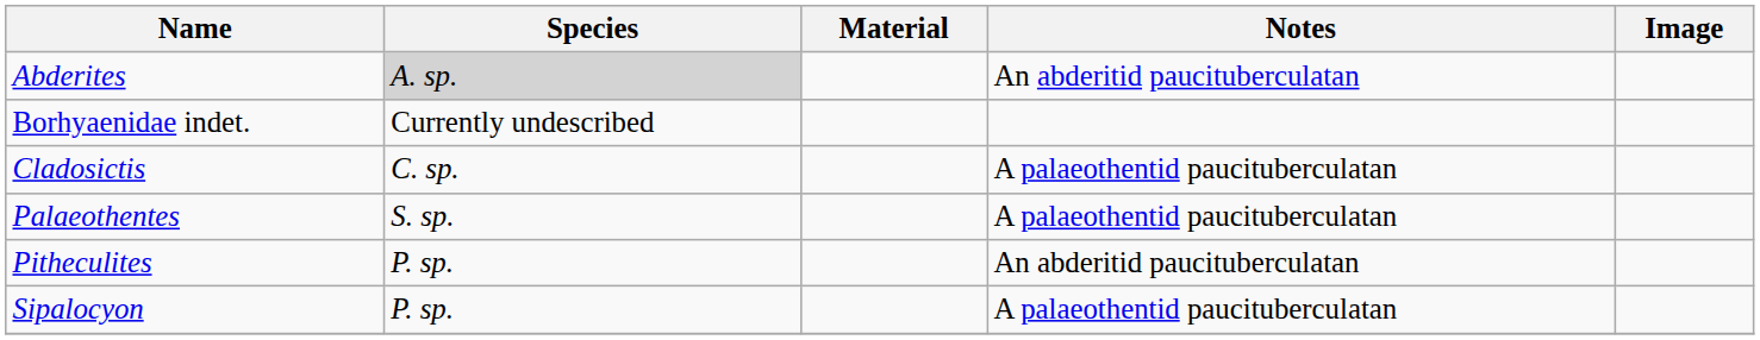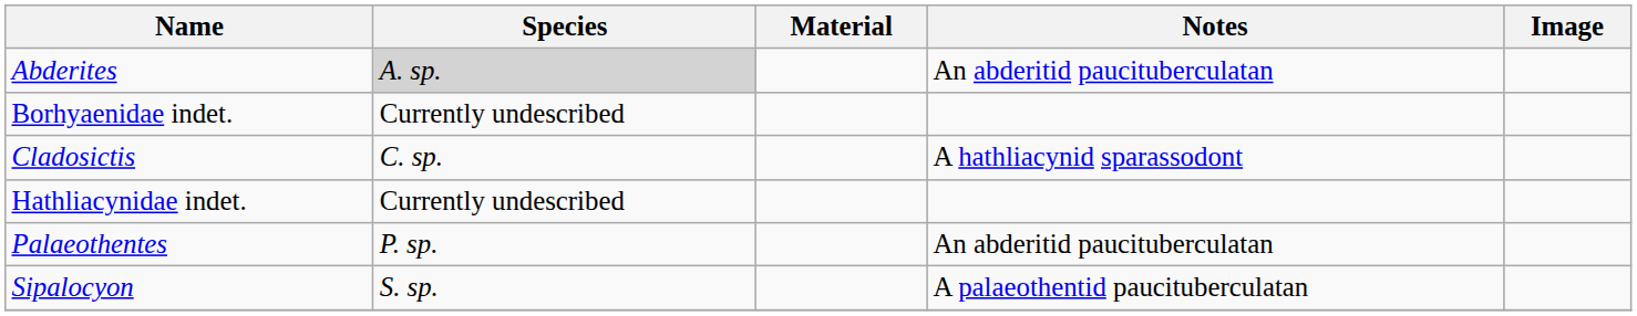Cladosictis | Notes: A palaeothentid paucituberculatan -> A hathliacynid sparassodont
+ row: Hathliacynidae indet. | Currently undescribed
Palaeothentes | Species: S. sp. -> P. sp.
Palaeothentes | Notes: A palaeothentid paucituberculatan -> An abderitid paucituberculatan
- row: Pitheculites | P. sp. | An abderitid paucituberculatan
Sipalocyon | Species: P. sp. -> S. sp.
